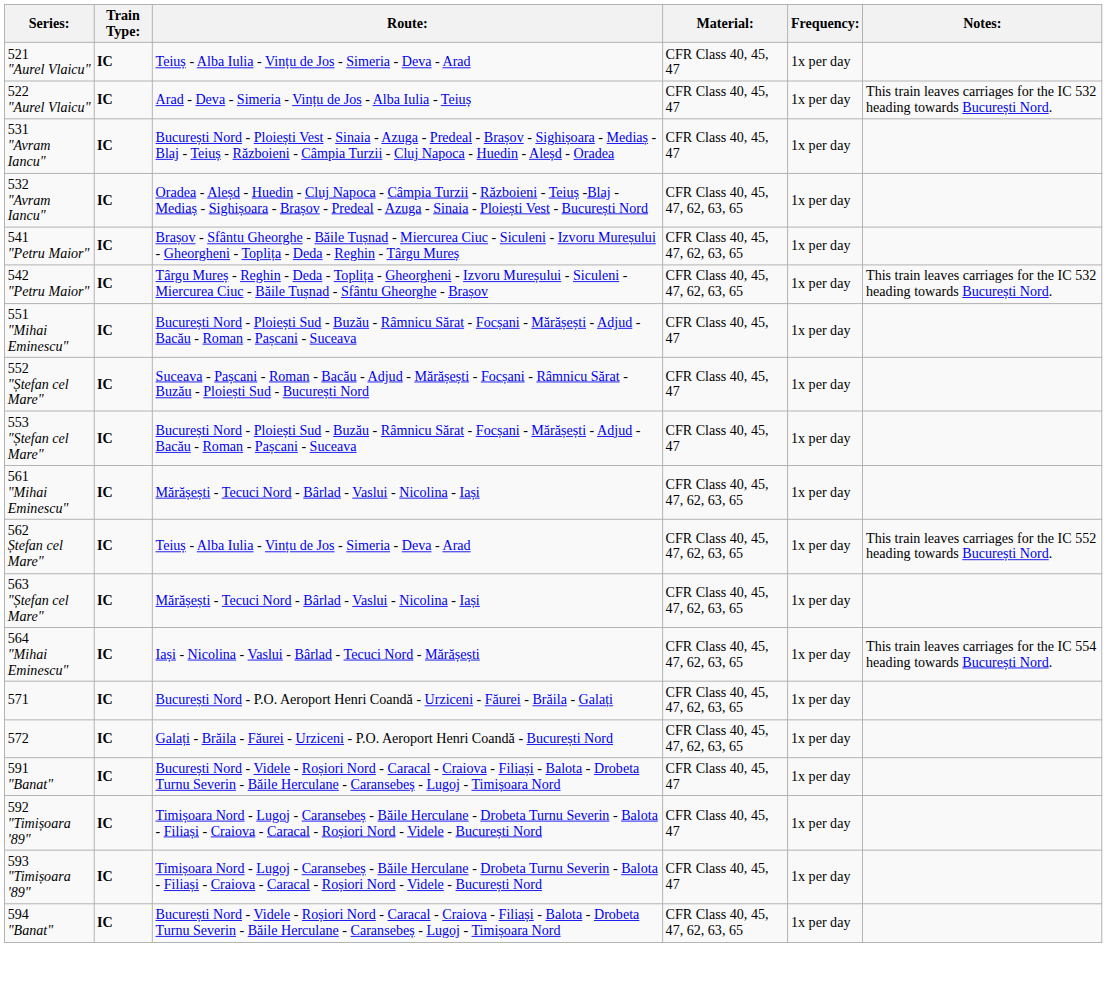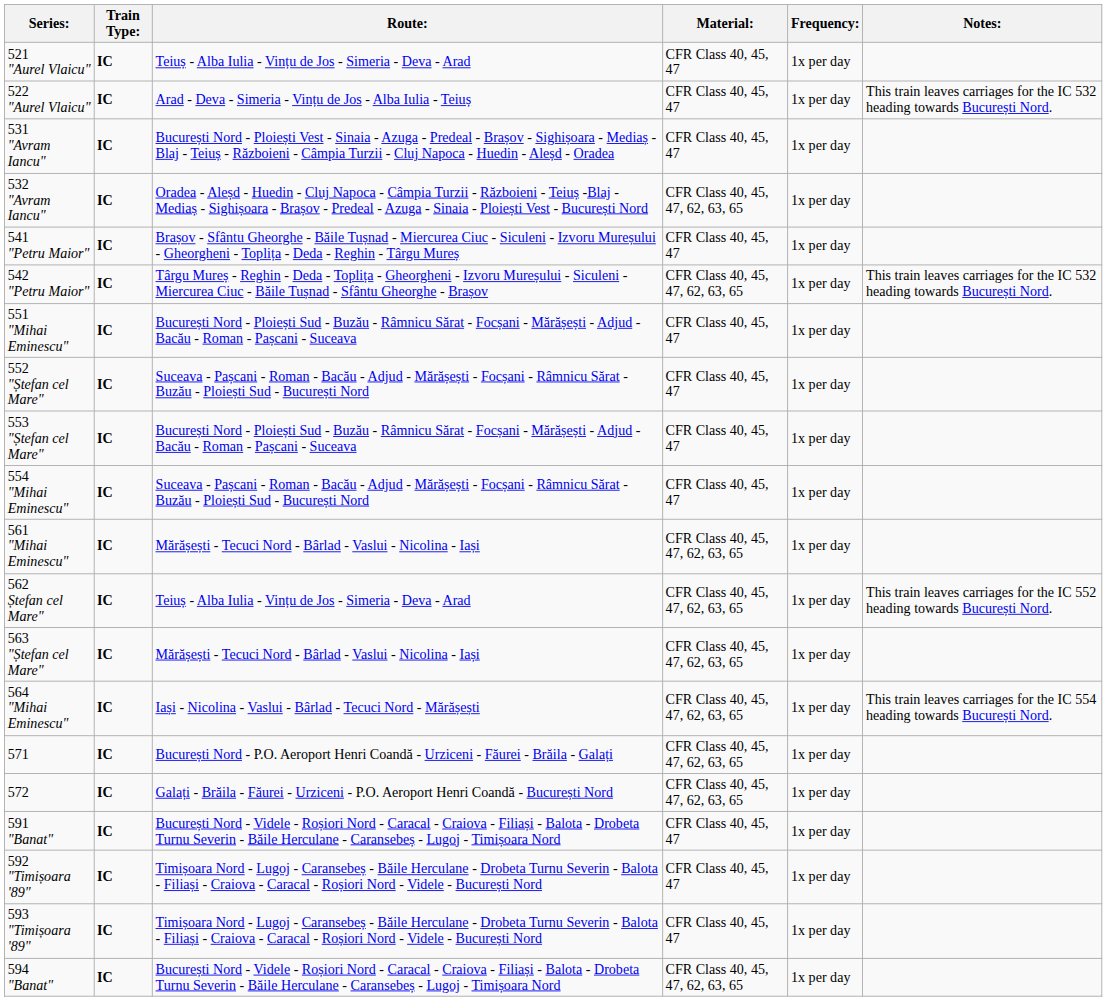541 "Petru Maior" | Material:: CFR Class 40, 45, 47, 62, 63, 65 -> CFR Class 40, 45, 47
+ row: 554 "Mihai Eminescu" | IC | Suceava - Pașcani - Roman - Bacău - Adjud - Mărășești - Focșani - Râmnicu Sărat - Buzău - Ploiești Sud - București Nord | CFR Class 40, 45, 47 | 1x per day
